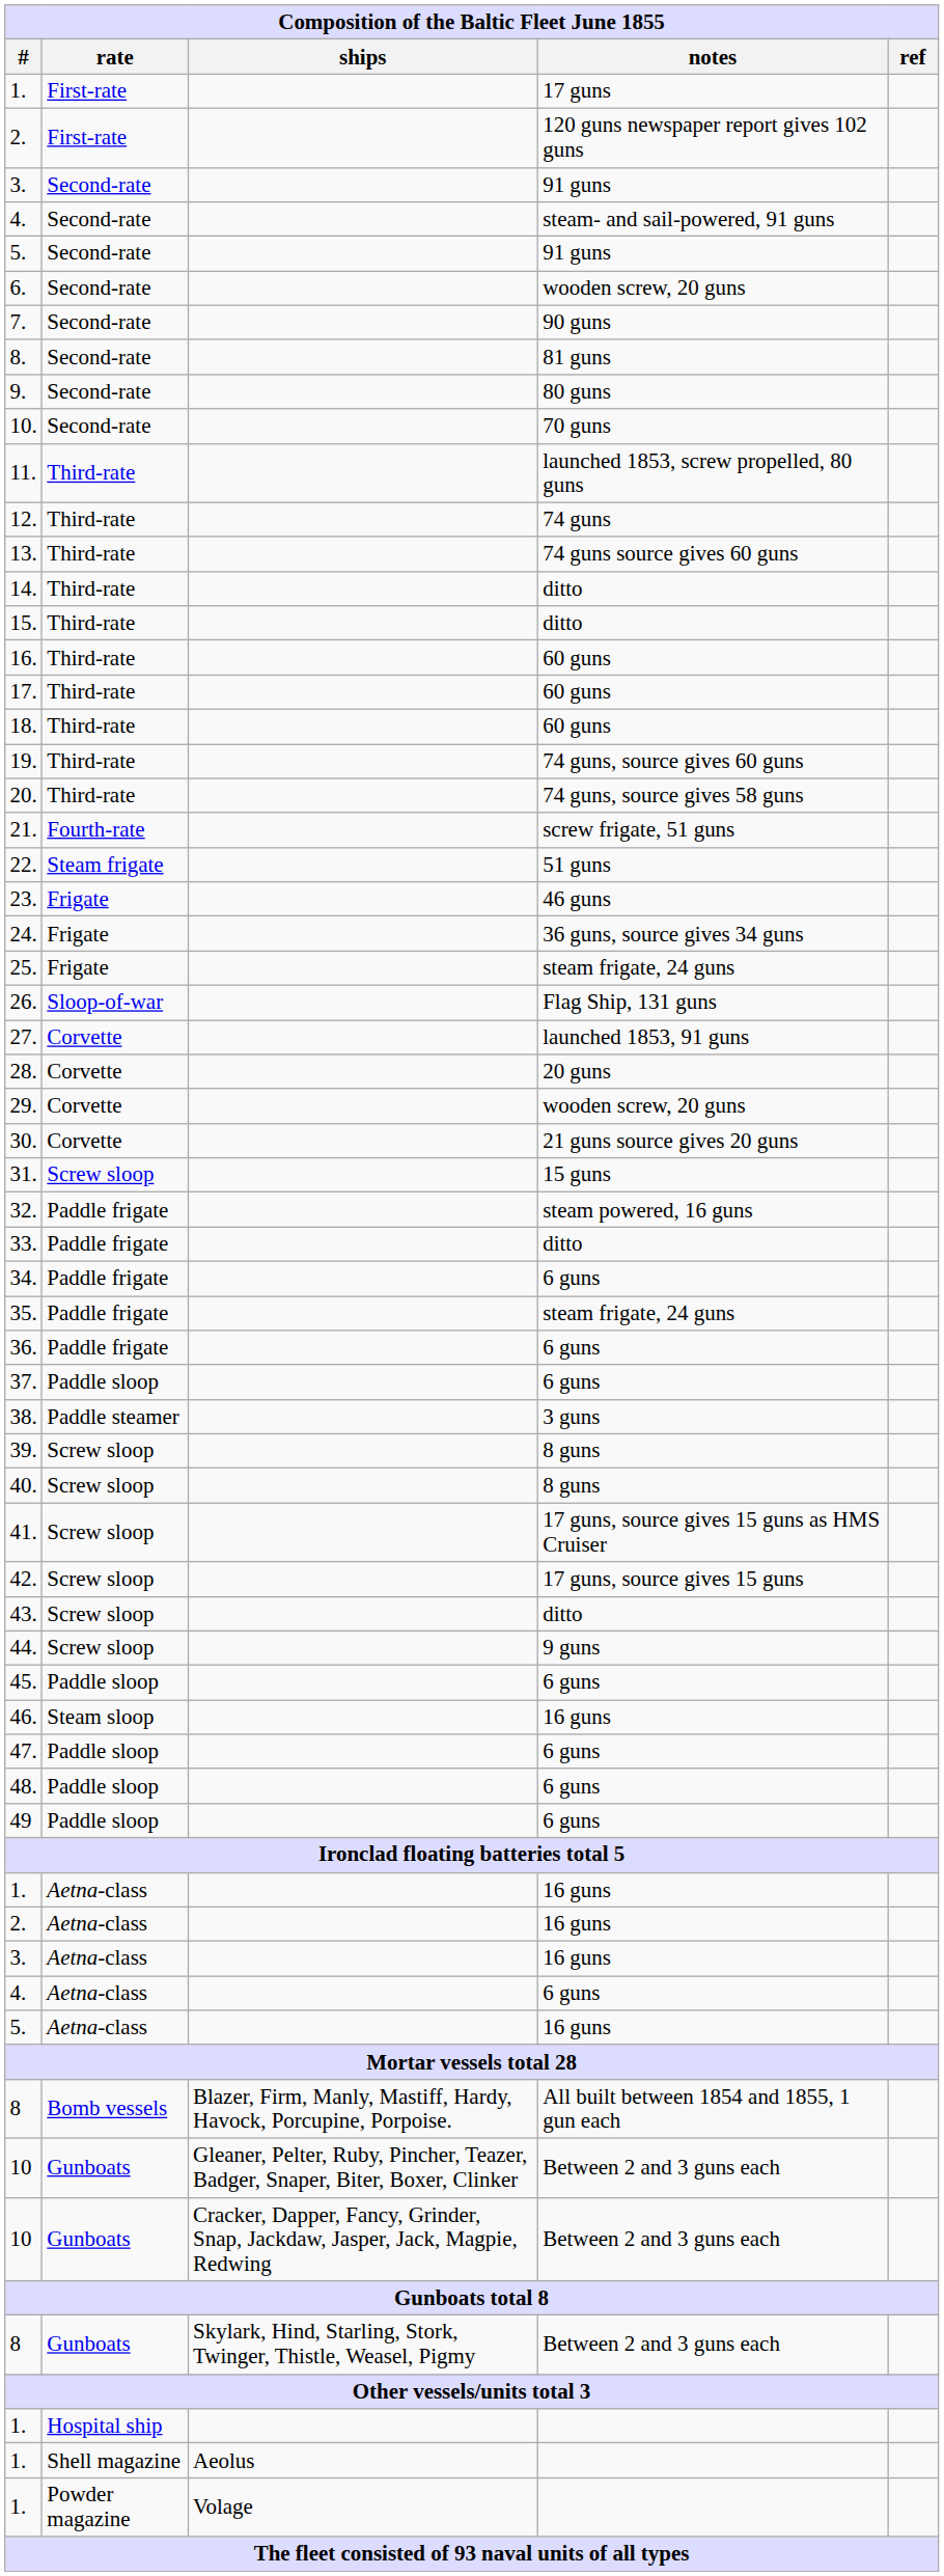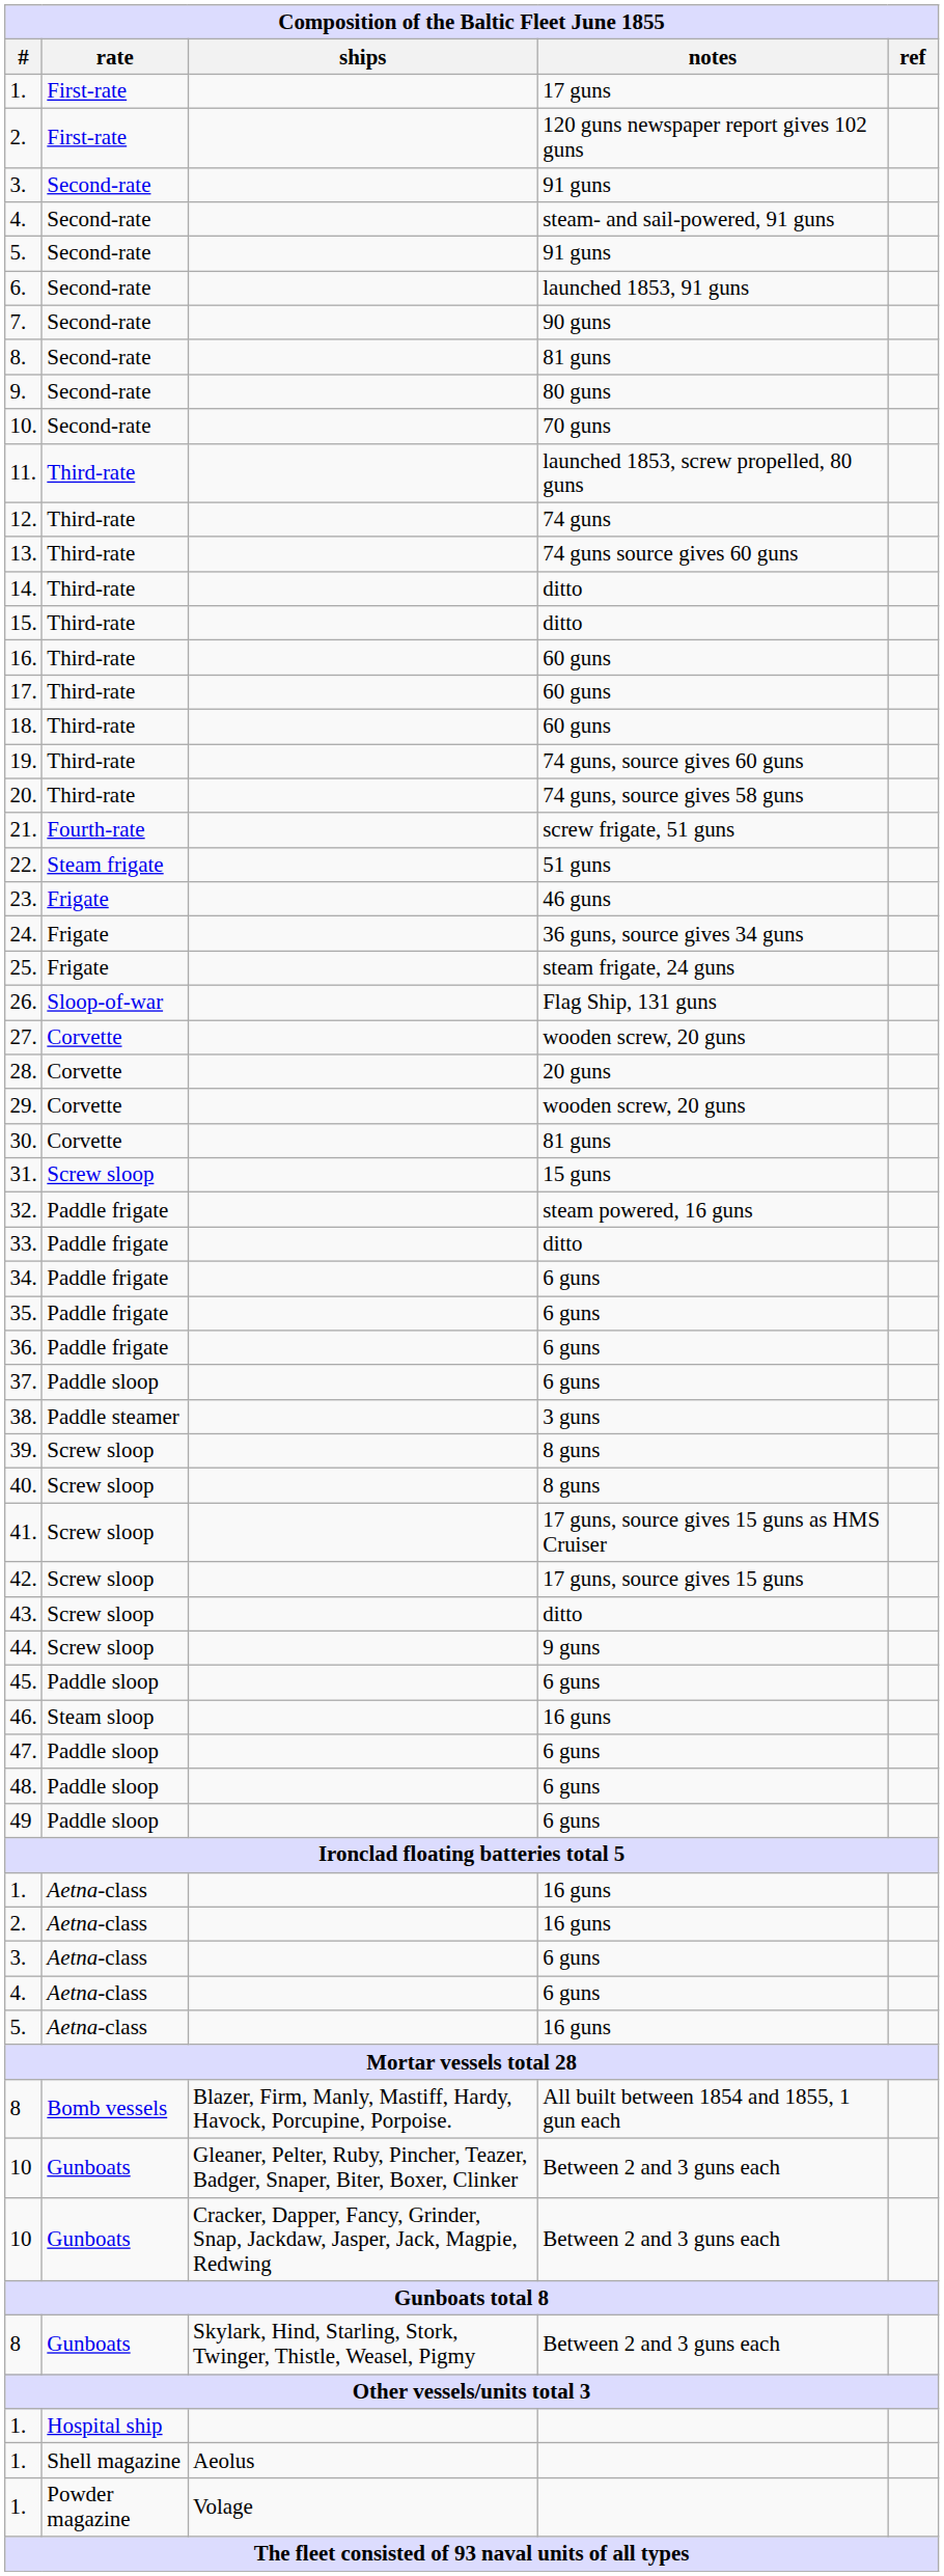6. | notes: wooden screw, 20 guns -> launched 1853, 91 guns
27. | notes: launched 1853, 91 guns -> wooden screw, 20 guns
30. | notes: 21 guns source gives 20 guns -> 81 guns
35. | notes: steam frigate, 24 guns -> 6 guns
3. / Aetna-class | notes: 16 guns -> 6 guns
